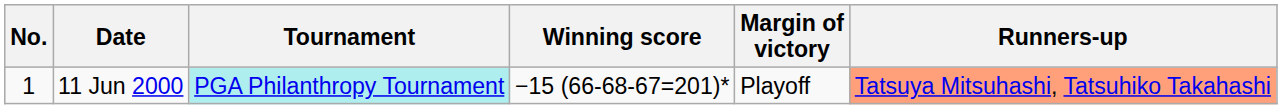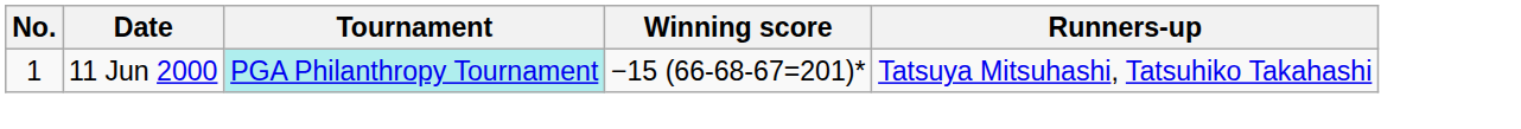- column: Margin of victory | Playoff
11 Jun 2000 | Runners-up: lightsalmon background -> no background
